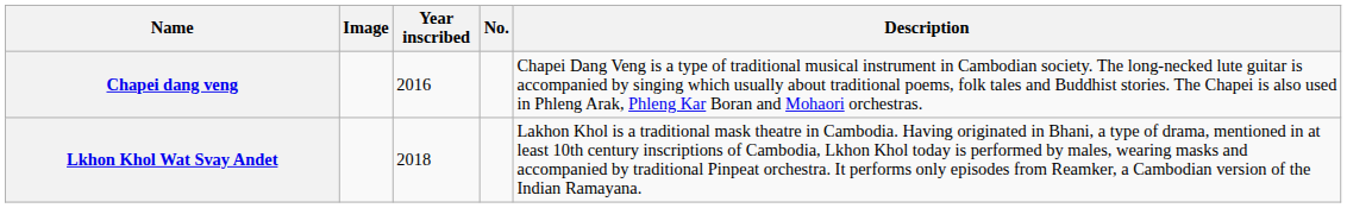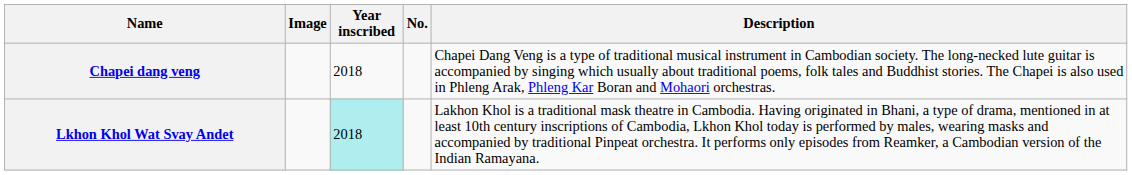Chapei dang veng | Year inscribed: 2016 -> 2018
Lkhon Khol Wat Svay Andet | Year inscribed: no background -> paleturquoise background
